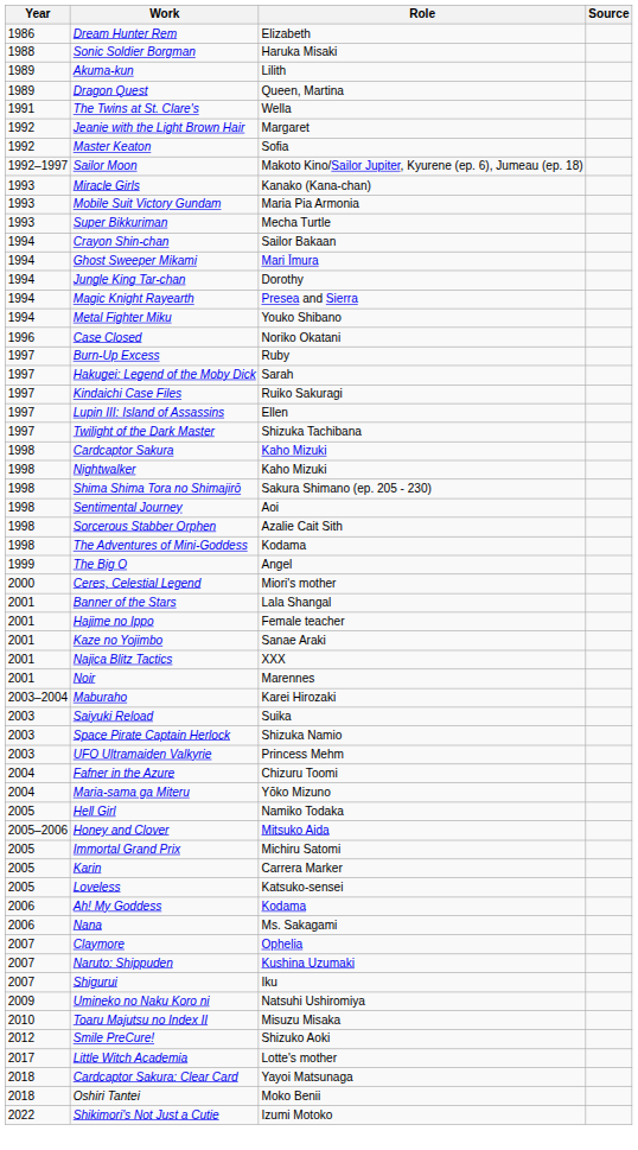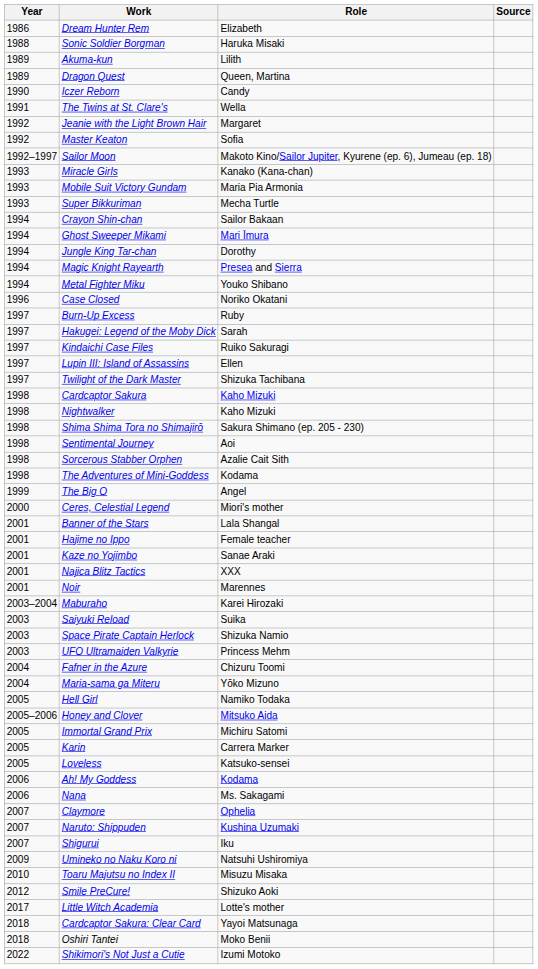+ row: 1990 | Iczer Reborn | Candy
